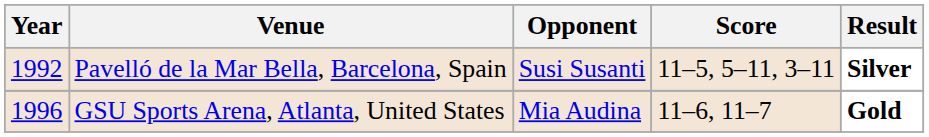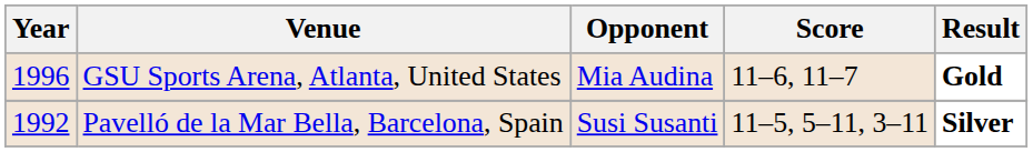rows swapped: Pavelló de la Mar Bella, Barcelona, Spain <-> GSU Sports Arena, Atlanta, United States
